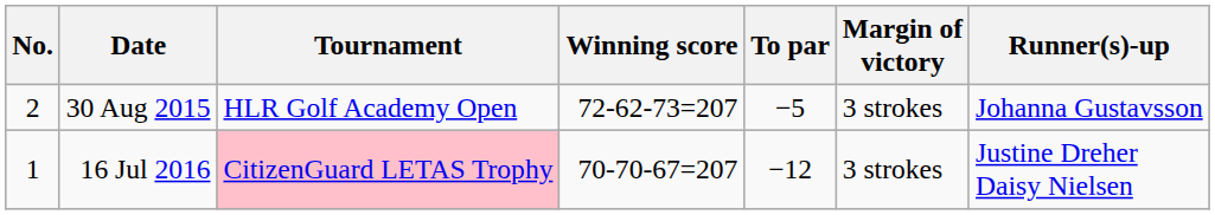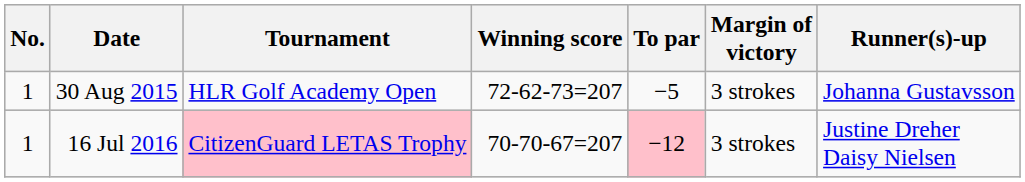30 Aug 2015 | No.: 2 -> 1
16 Jul 2016 | To par: no background -> pink background
